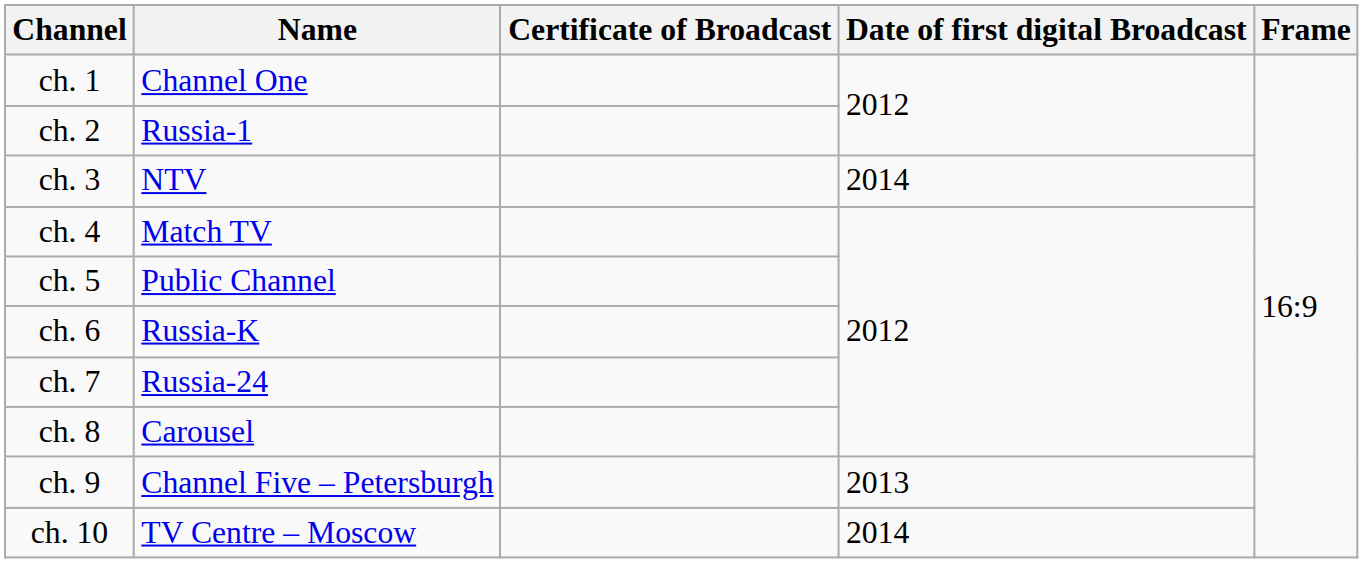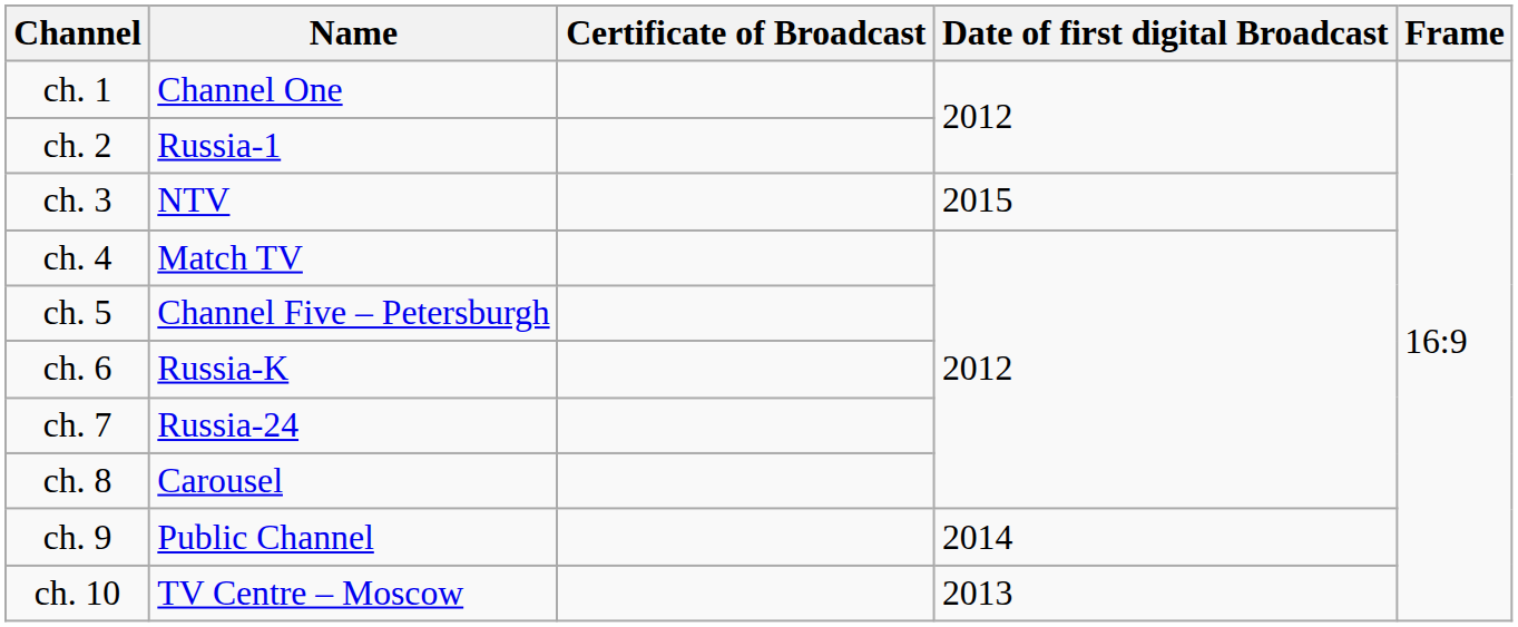ch. 3 | Date of first digital Broadcast: 2014 -> 2015
ch. 5 | Name: Public Channel -> Channel Five – Petersburgh
ch. 9 | Name: Channel Five – Petersburgh -> Public Channel
ch. 9 | Date of first digital Broadcast: 2013 -> 2014
ch. 10 | Date of first digital Broadcast: 2014 -> 2013
